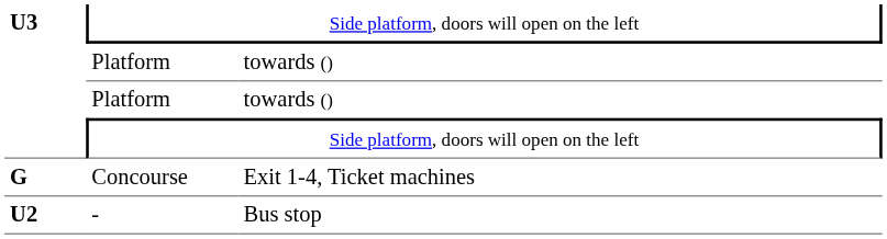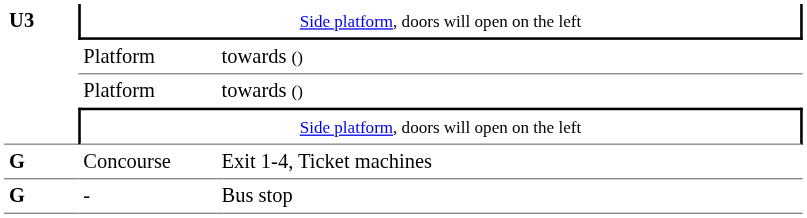- | column 1: U2 -> G
